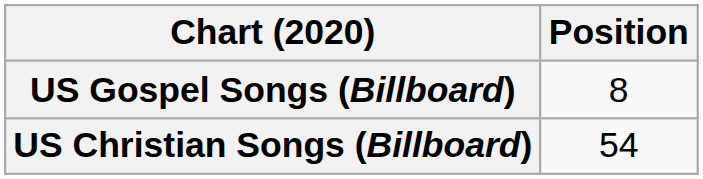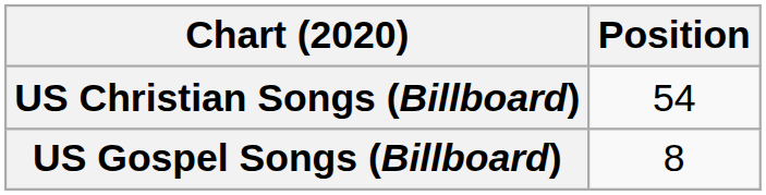rows swapped: US Christian Songs (Billboard) <-> US Gospel Songs (Billboard)
